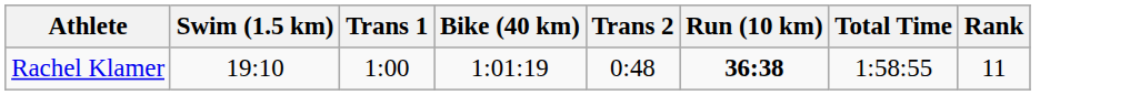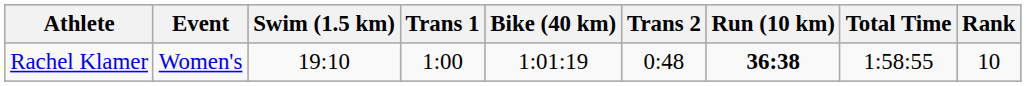+ column: Event | Women's
Rachel Klamer | Rank: 11 -> 10
